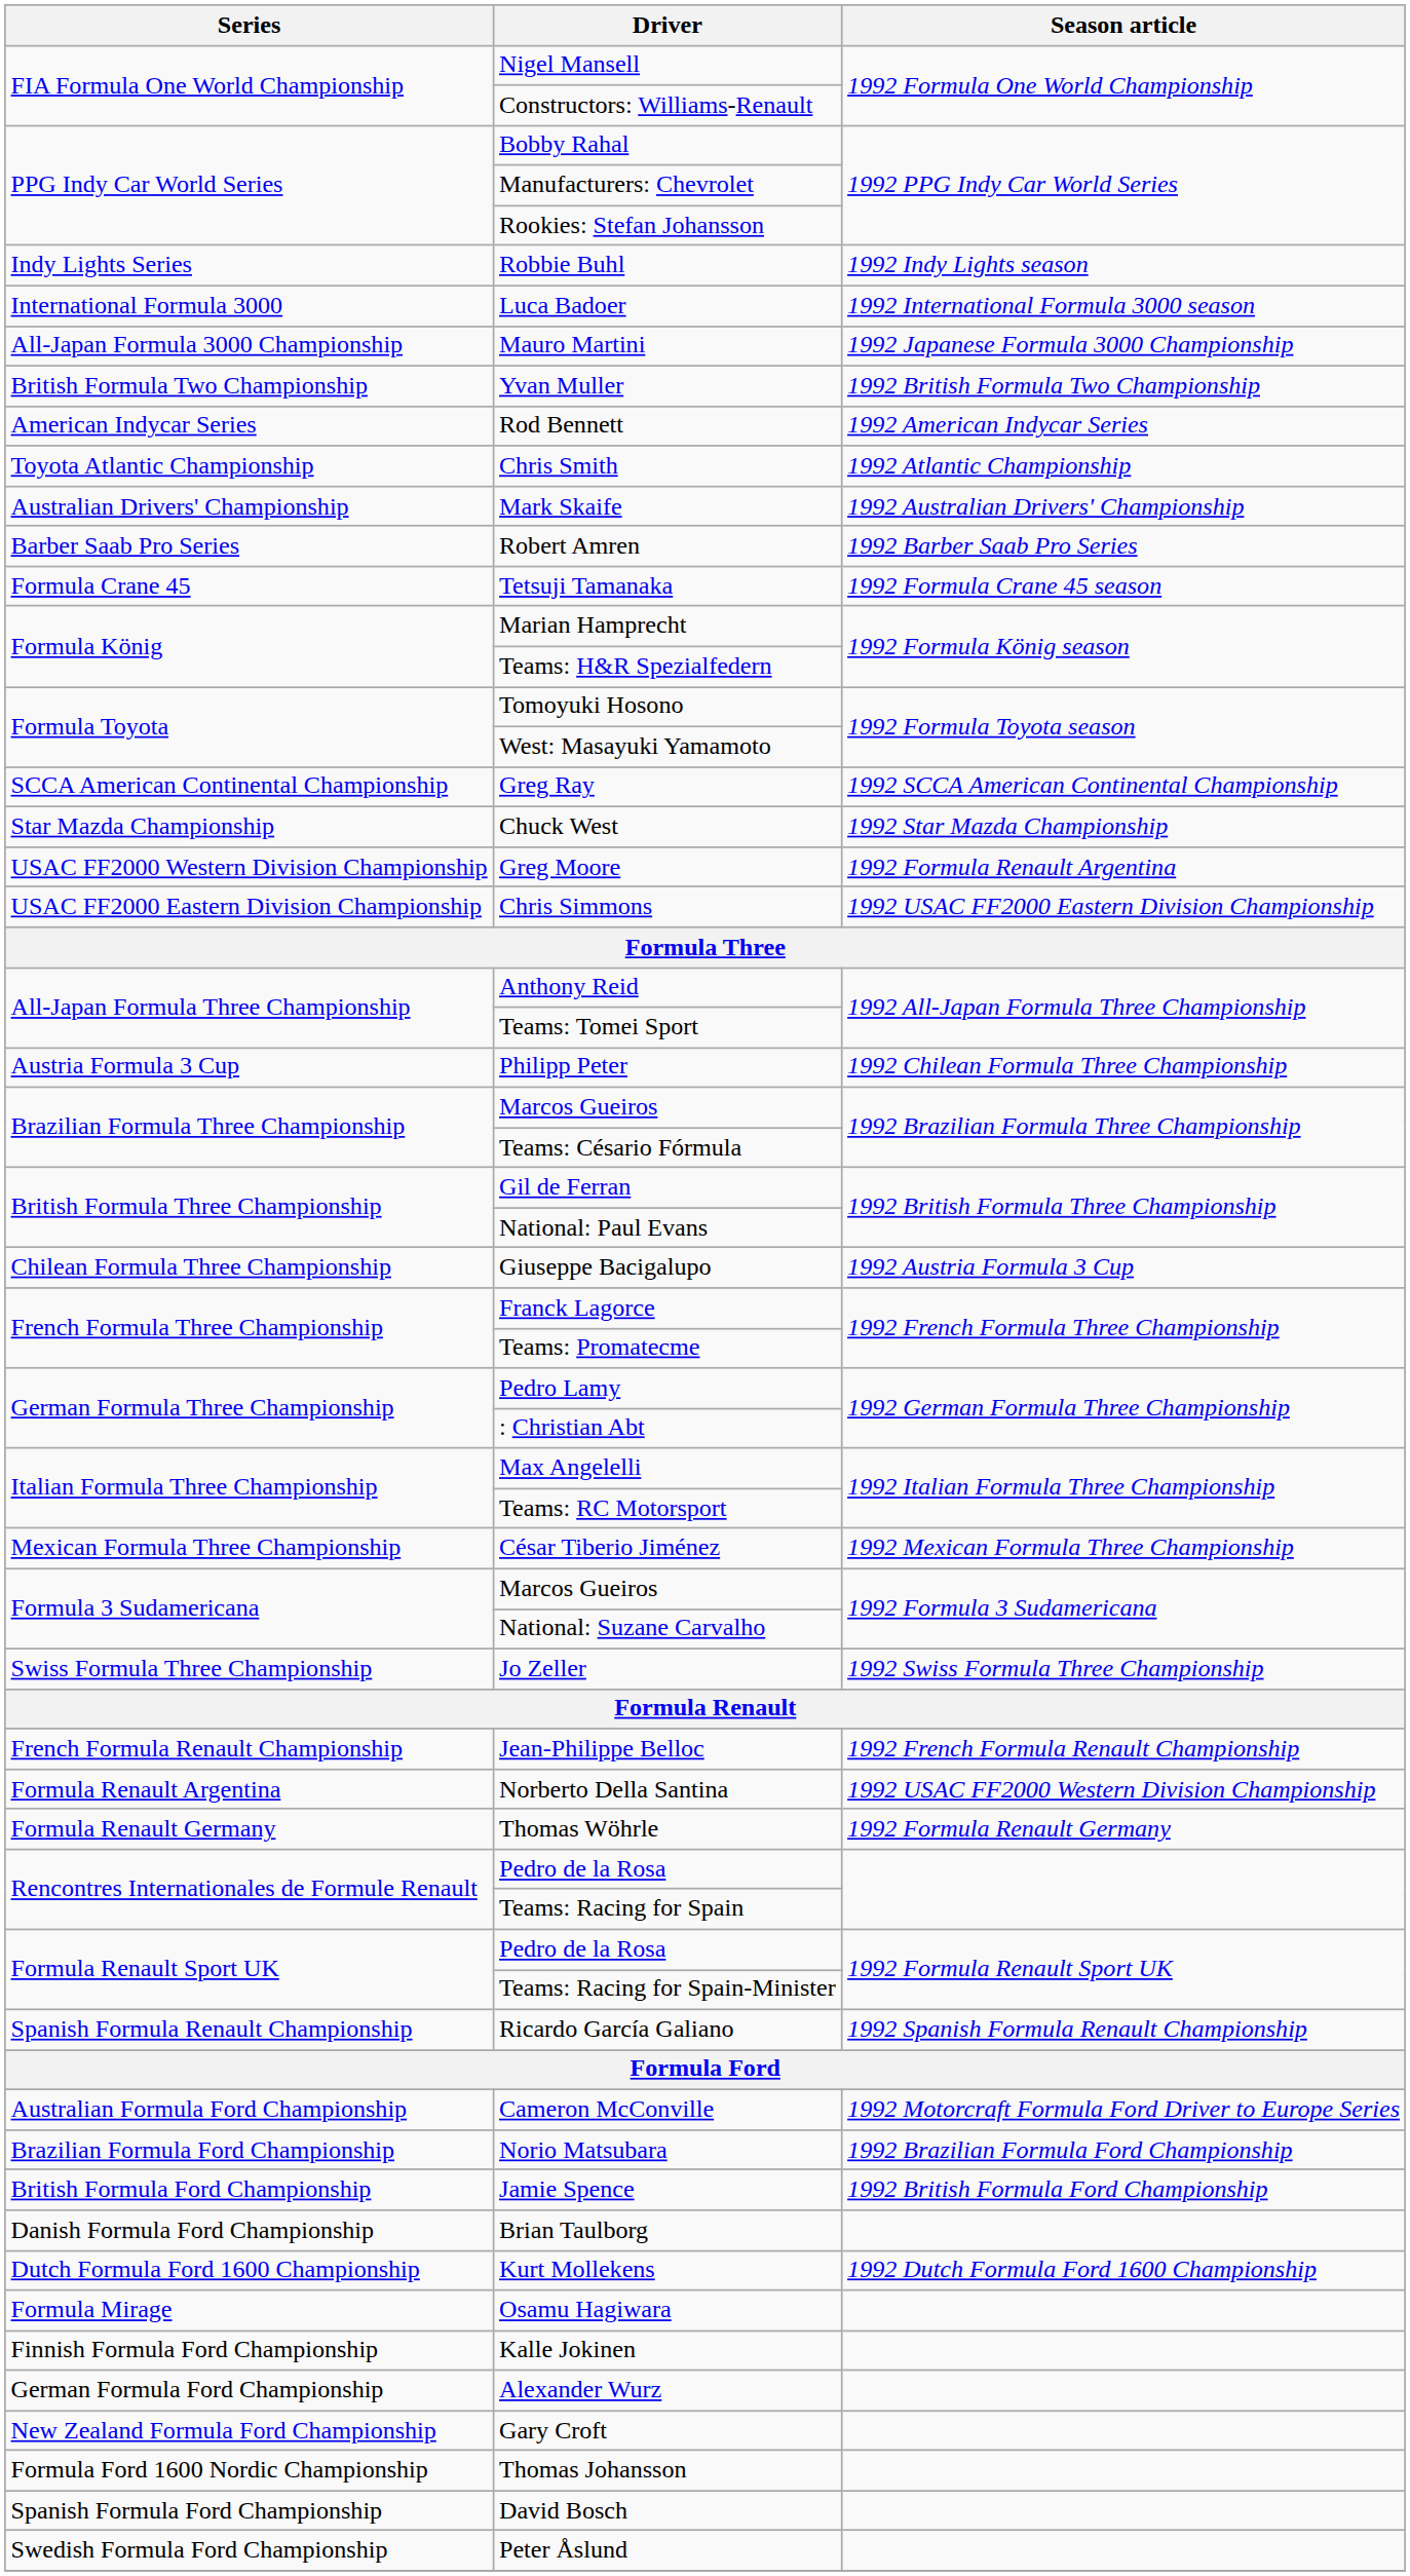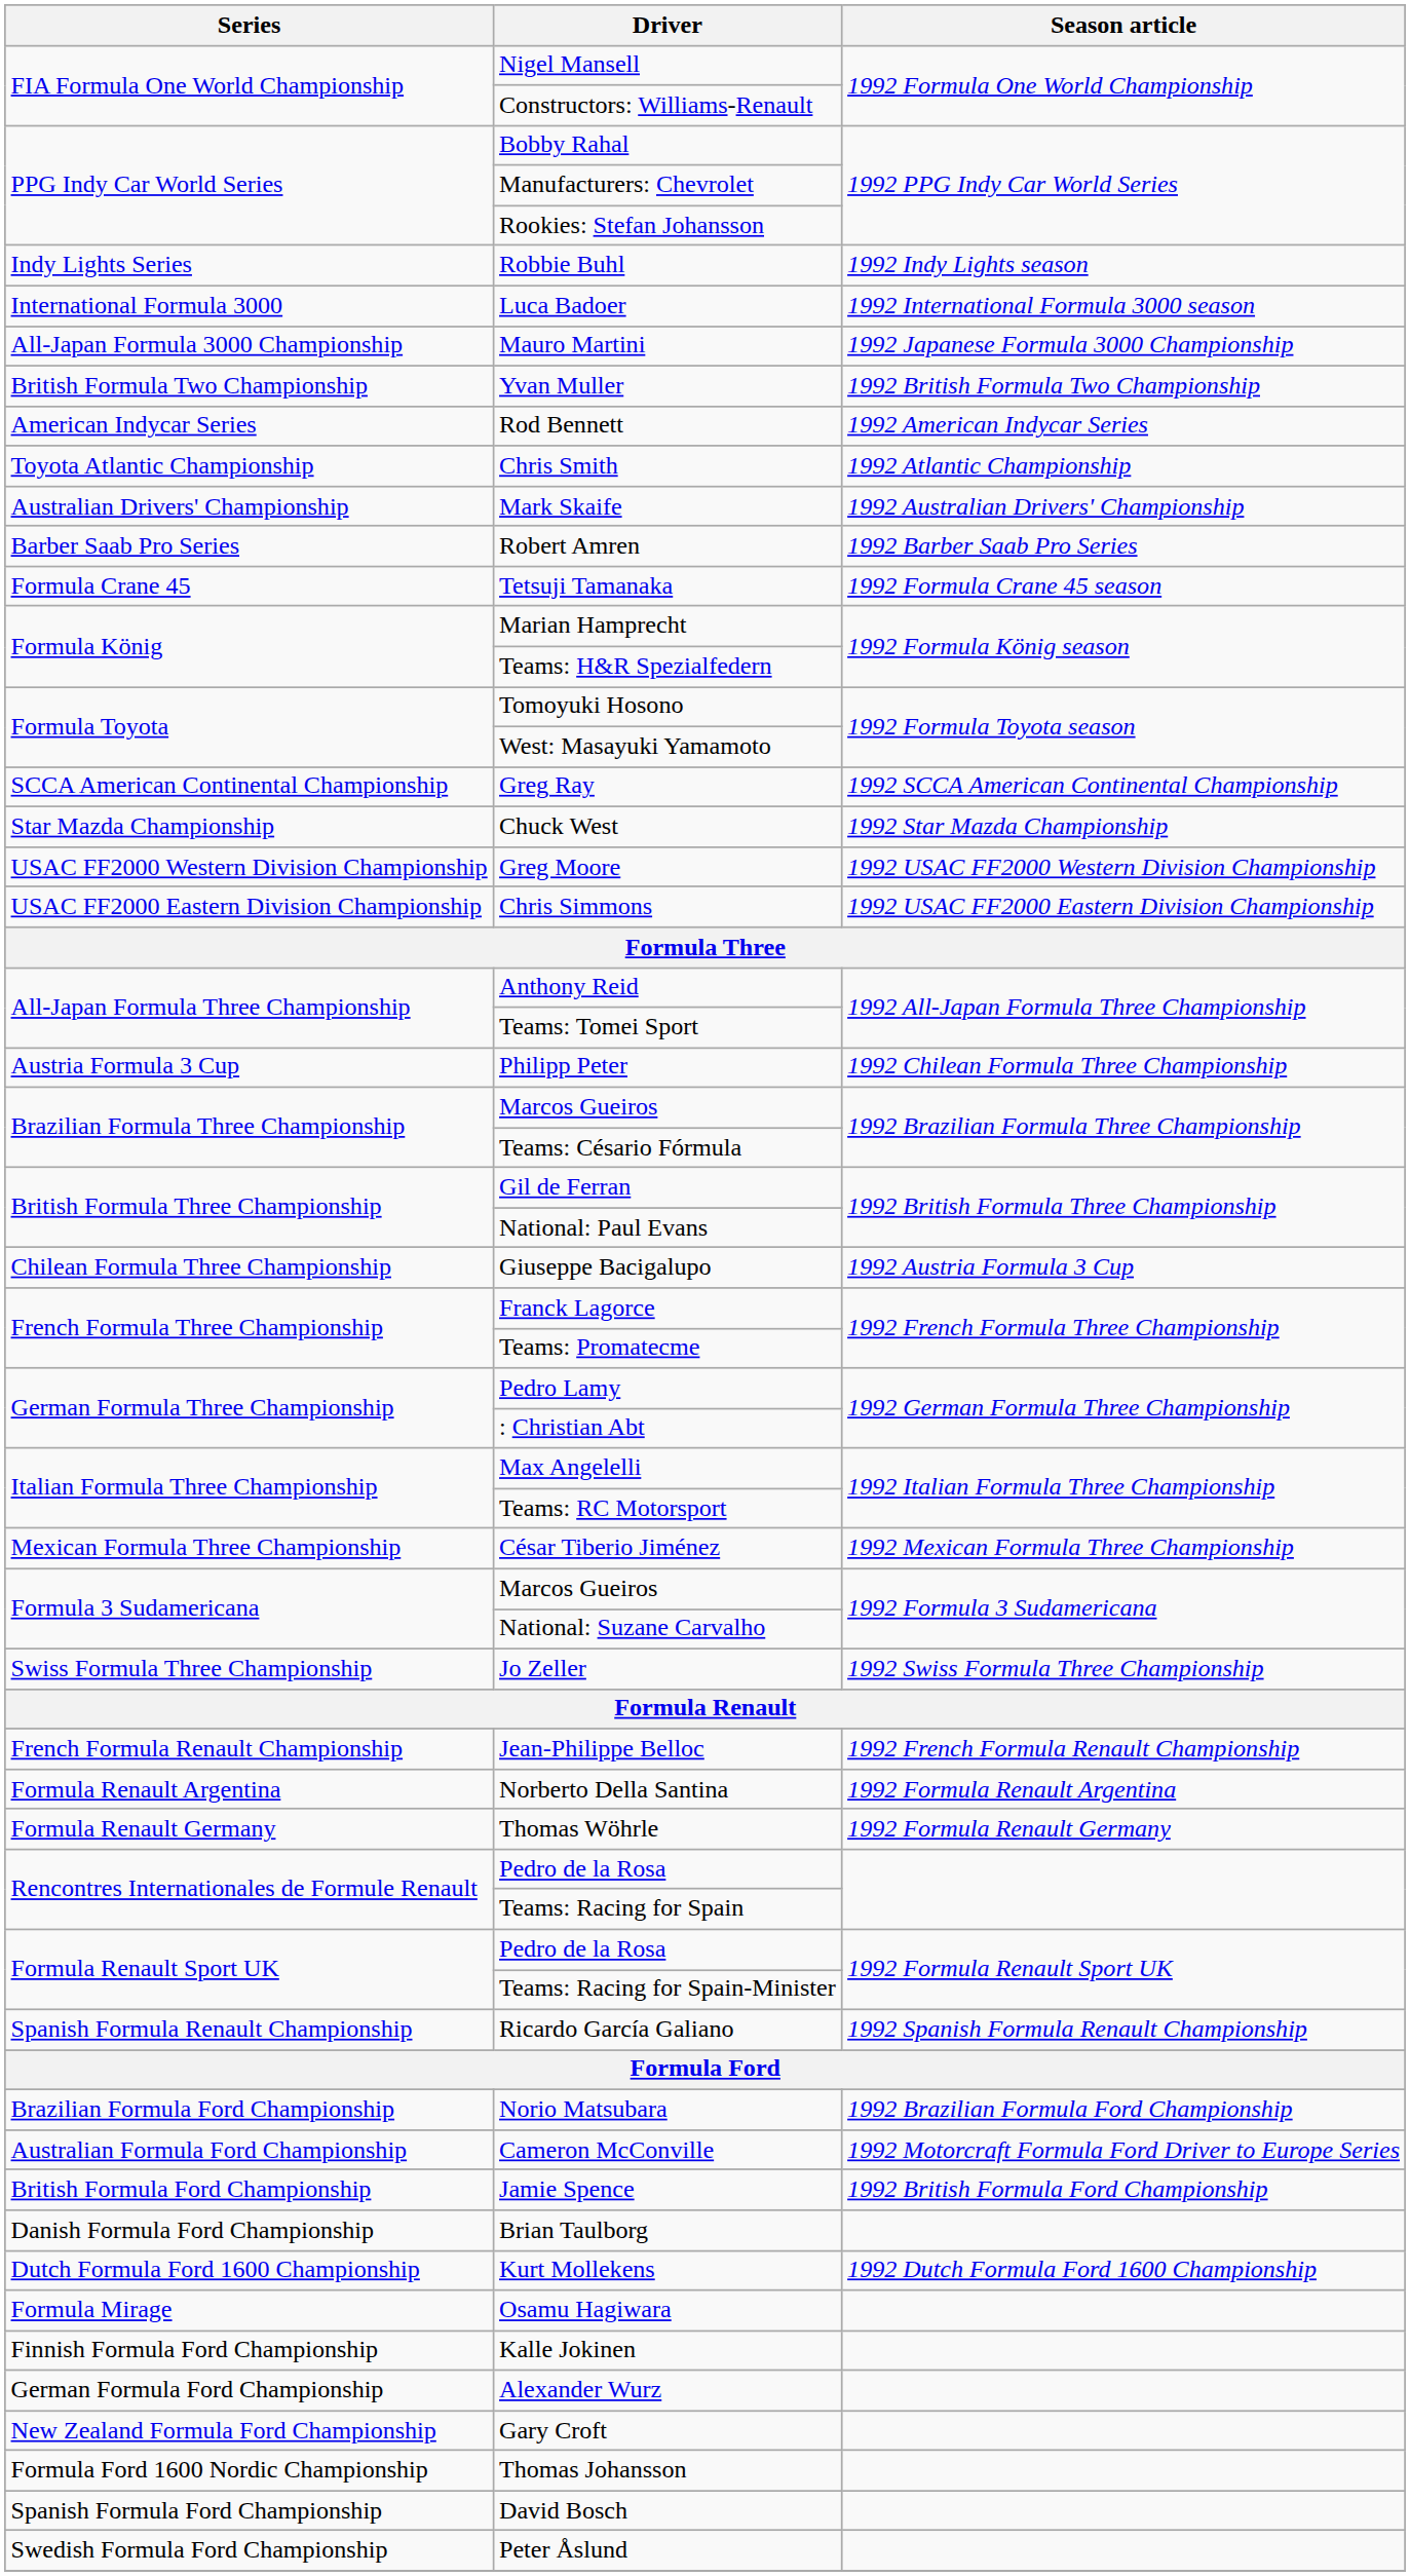Greg Moore | Season article: 1992 Formula Renault Argentina -> 1992 USAC FF2000 Western Division Championship
Norberto Della Santina | Season article: 1992 USAC FF2000 Western Division Championship -> 1992 Formula Renault Argentina
rows swapped: Cameron McConville <-> Norio Matsubara
